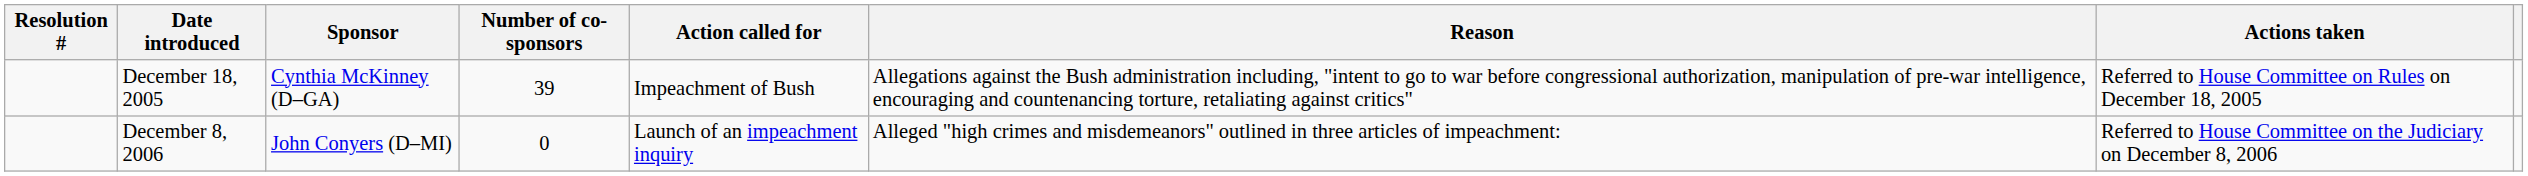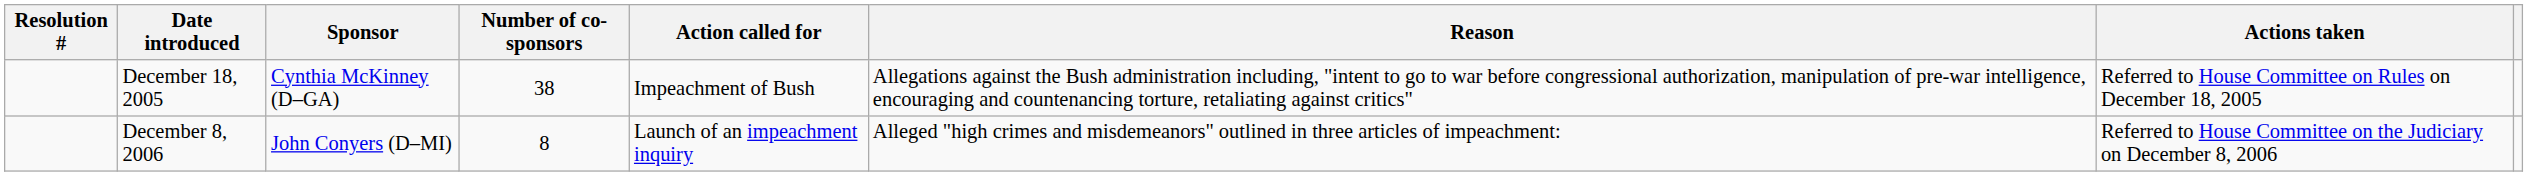December 18, 2005 | Number of co-sponsors: 39 -> 38
December 8, 2006 | Number of co-sponsors: 0 -> 8
